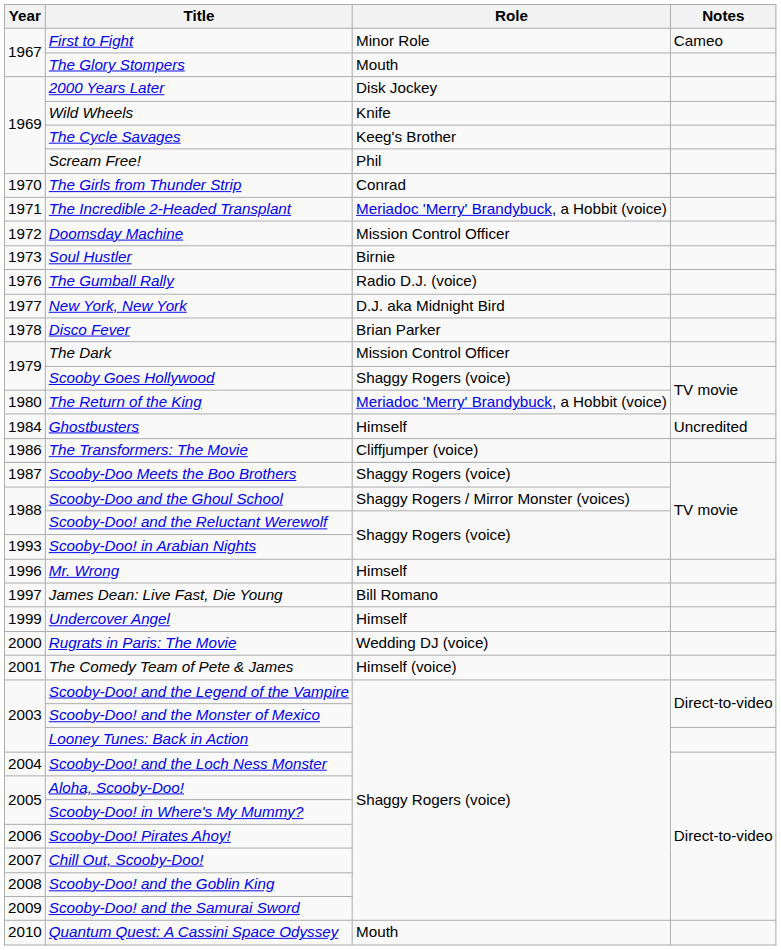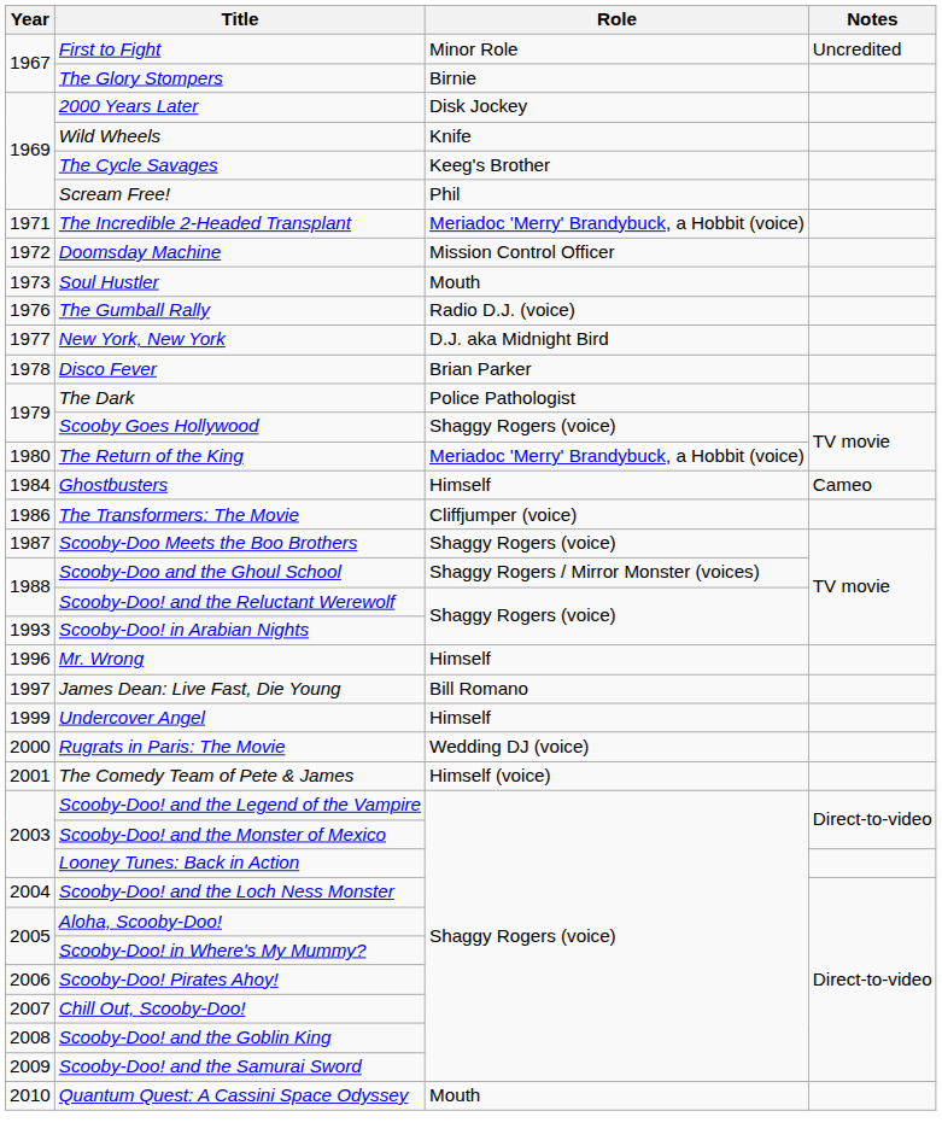First to Fight | Notes: Cameo -> Uncredited
The Glory Stompers | Role: Mouth -> Birnie
- row: 1970 | The Girls from Thunder Strip | Conrad
Soul Hustler | Role: Birnie -> Mouth
The Dark | Role: Mission Control Officer -> Police Pathologist
Ghostbusters | Notes: Uncredited -> Cameo
